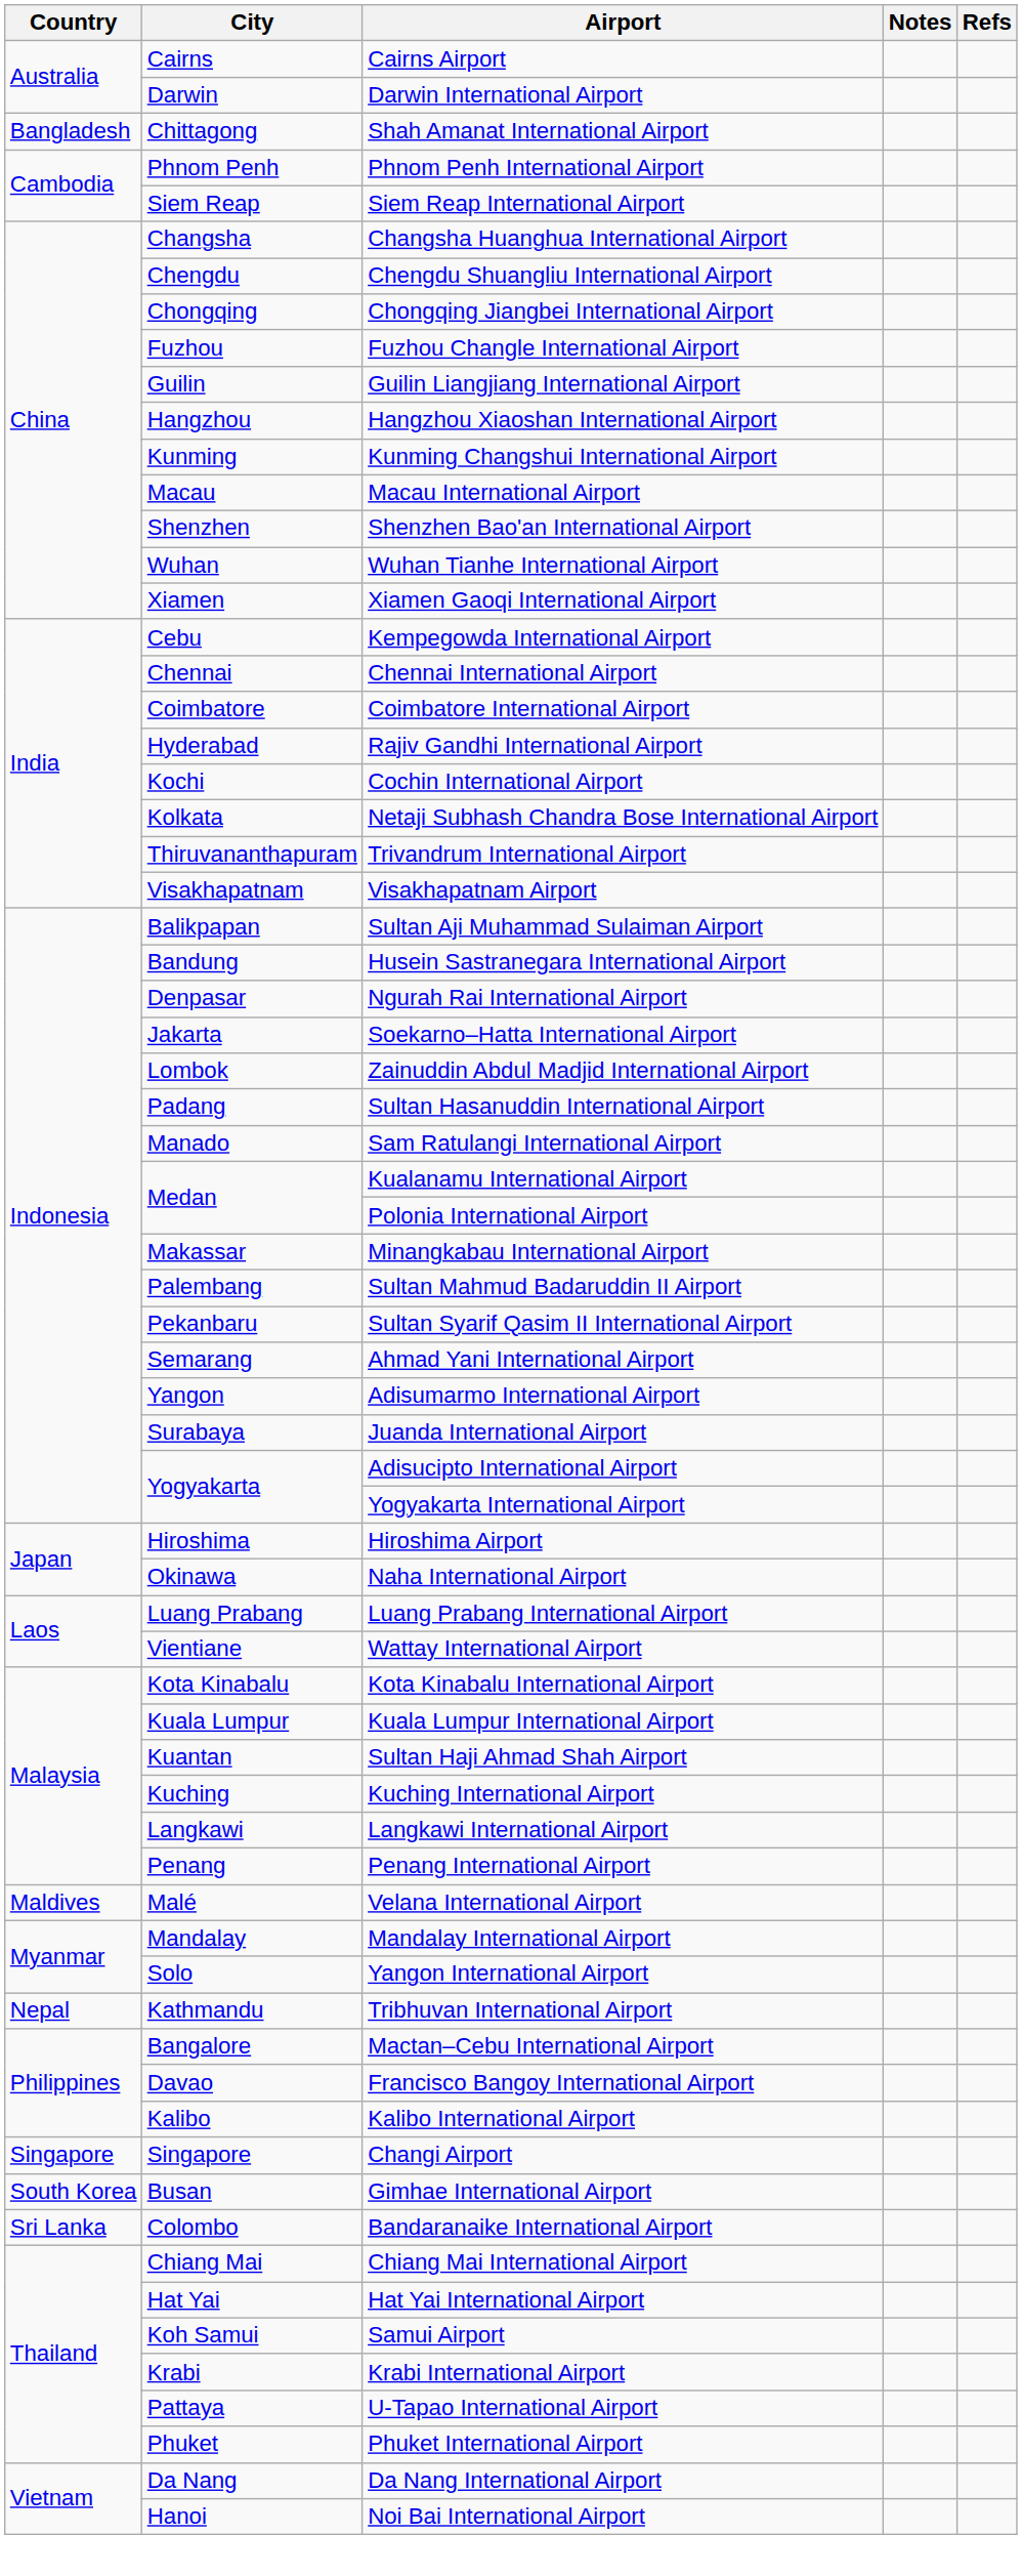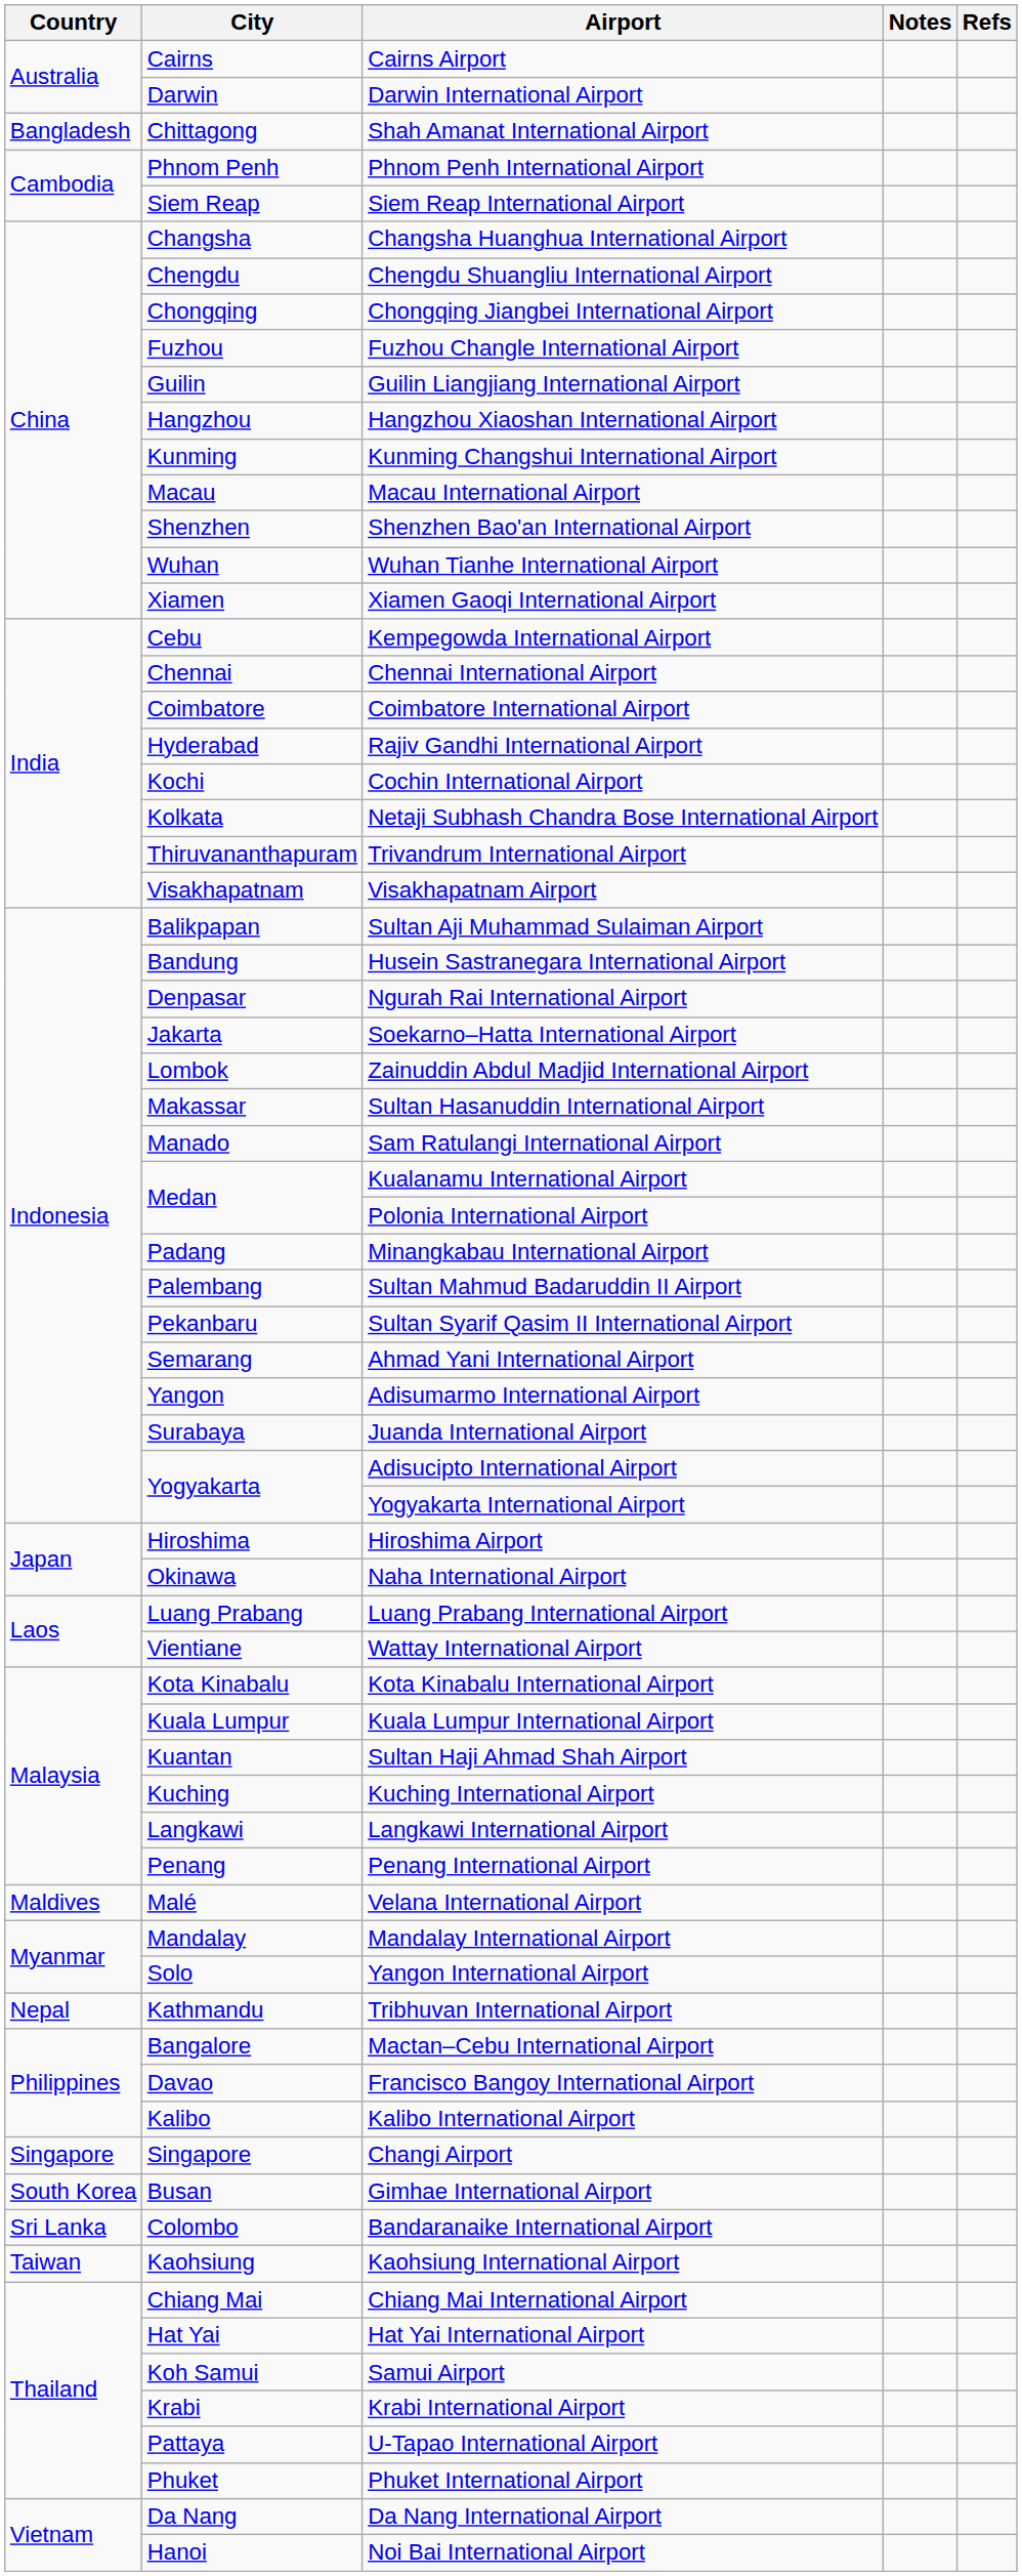Sultan Hasanuddin International Airport | City: Padang -> Makassar
Minangkabau International Airport | City: Makassar -> Padang
+ row: Taiwan | Kaohsiung | Kaohsiung International Airport
